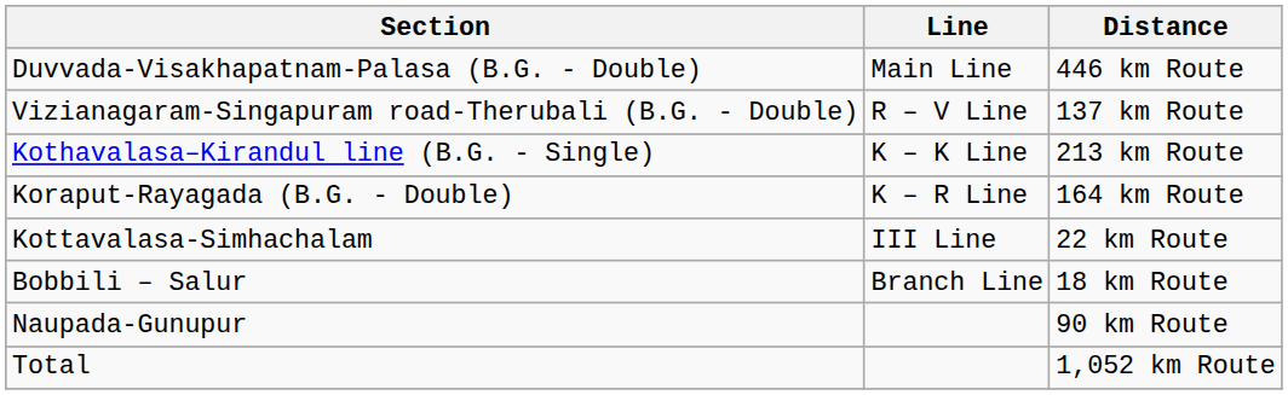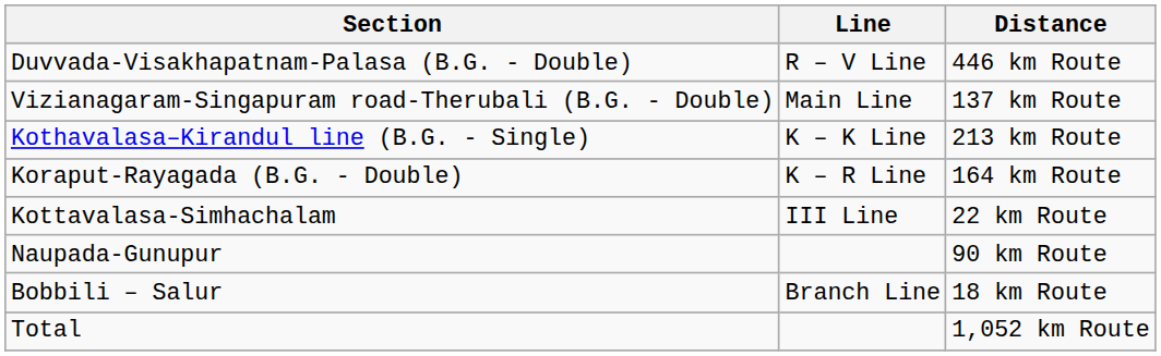Duvvada-Visakhapatnam-Palasa (B.G. - Double) | Line: Main Line -> R – V Line
Vizianagaram-Singapuram road-Therubali (B.G. - Double) | Line: R – V Line -> Main Line
rows swapped: Bobbili – Salur <-> Naupada-Gunupur
